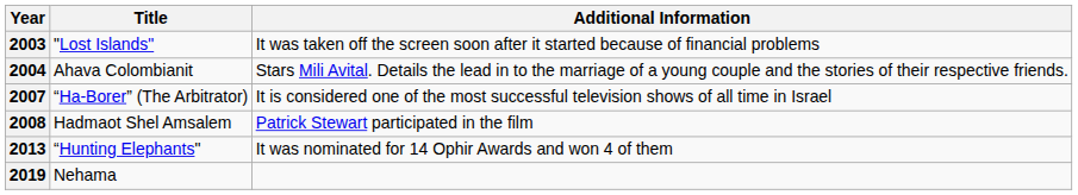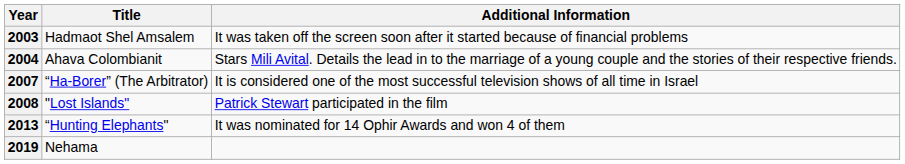2003 | Title: "Lost Islands" -> Hadmaot Shel Amsalem
2008 | Title: Hadmaot Shel Amsalem -> "Lost Islands"
